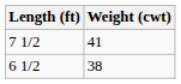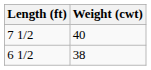7 1/2 | Weight (cwt): 41 -> 40
